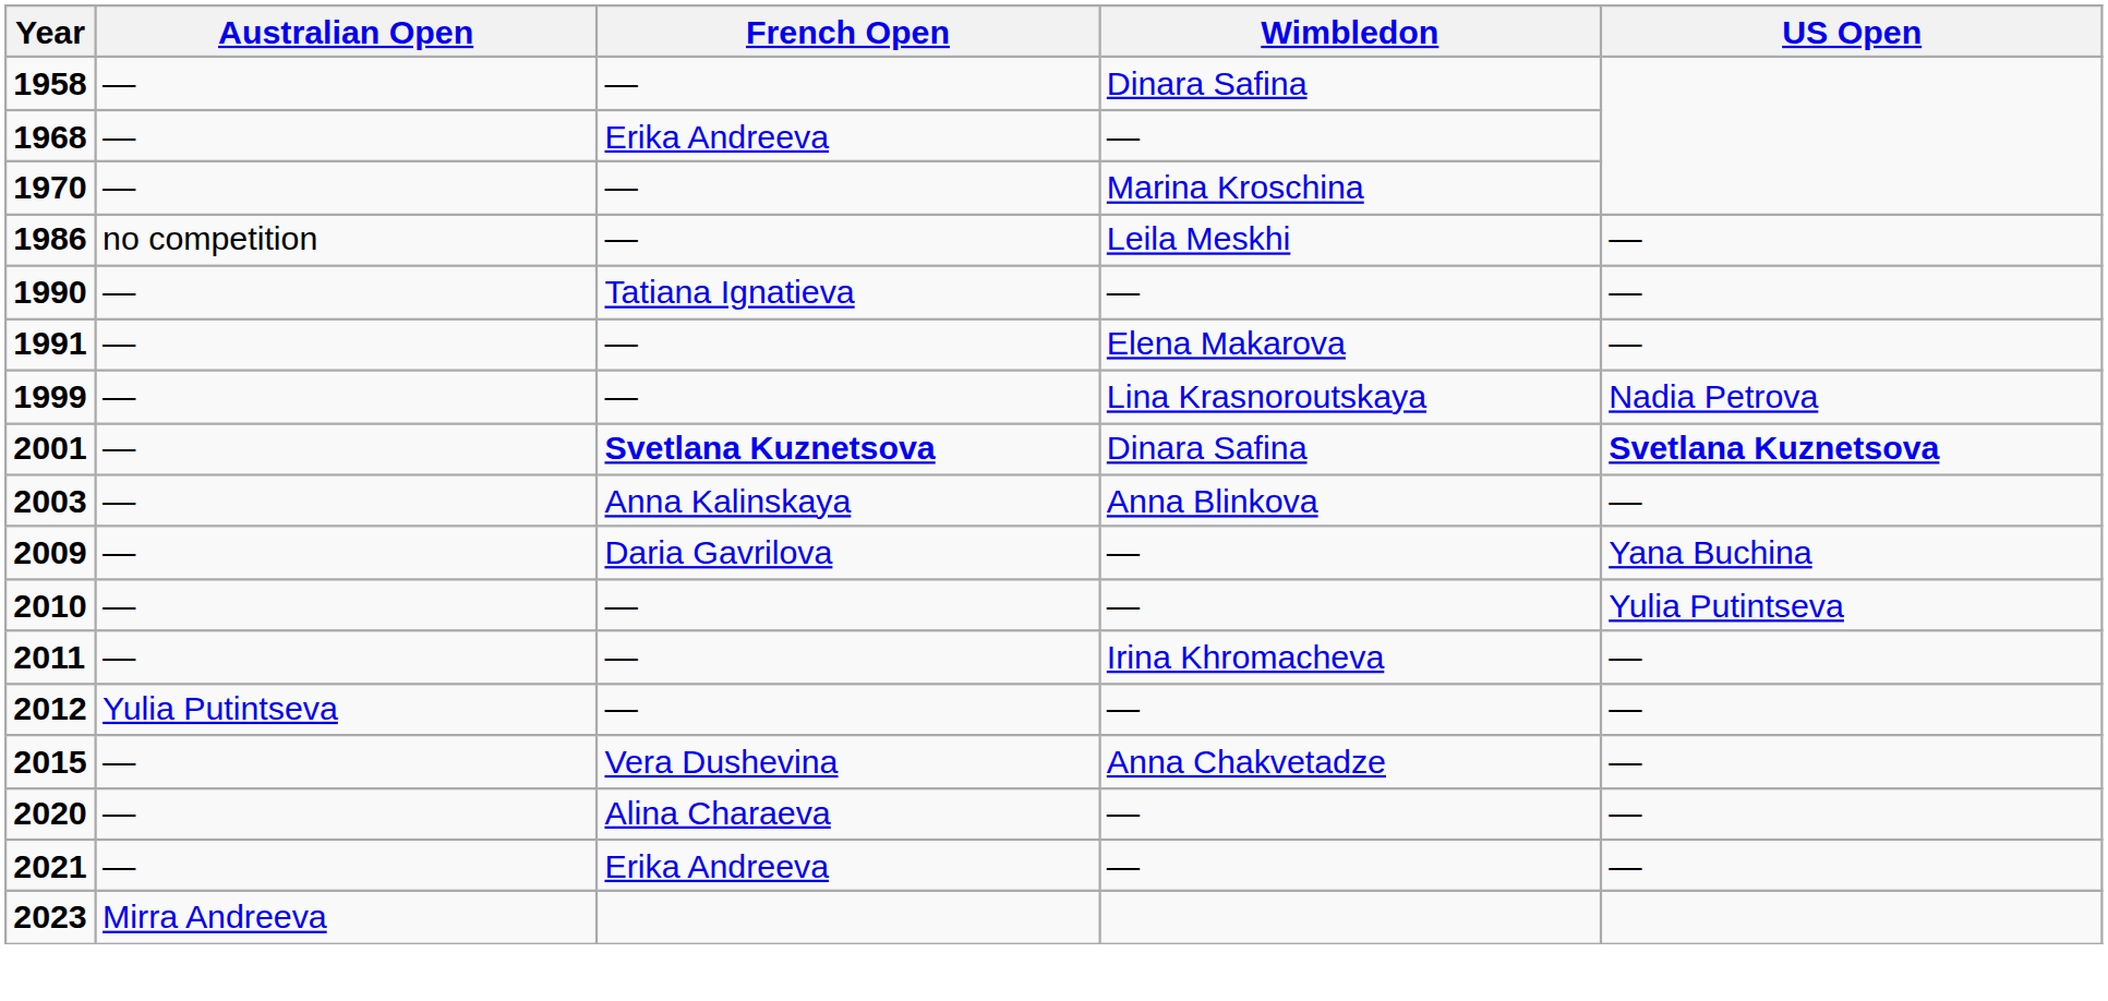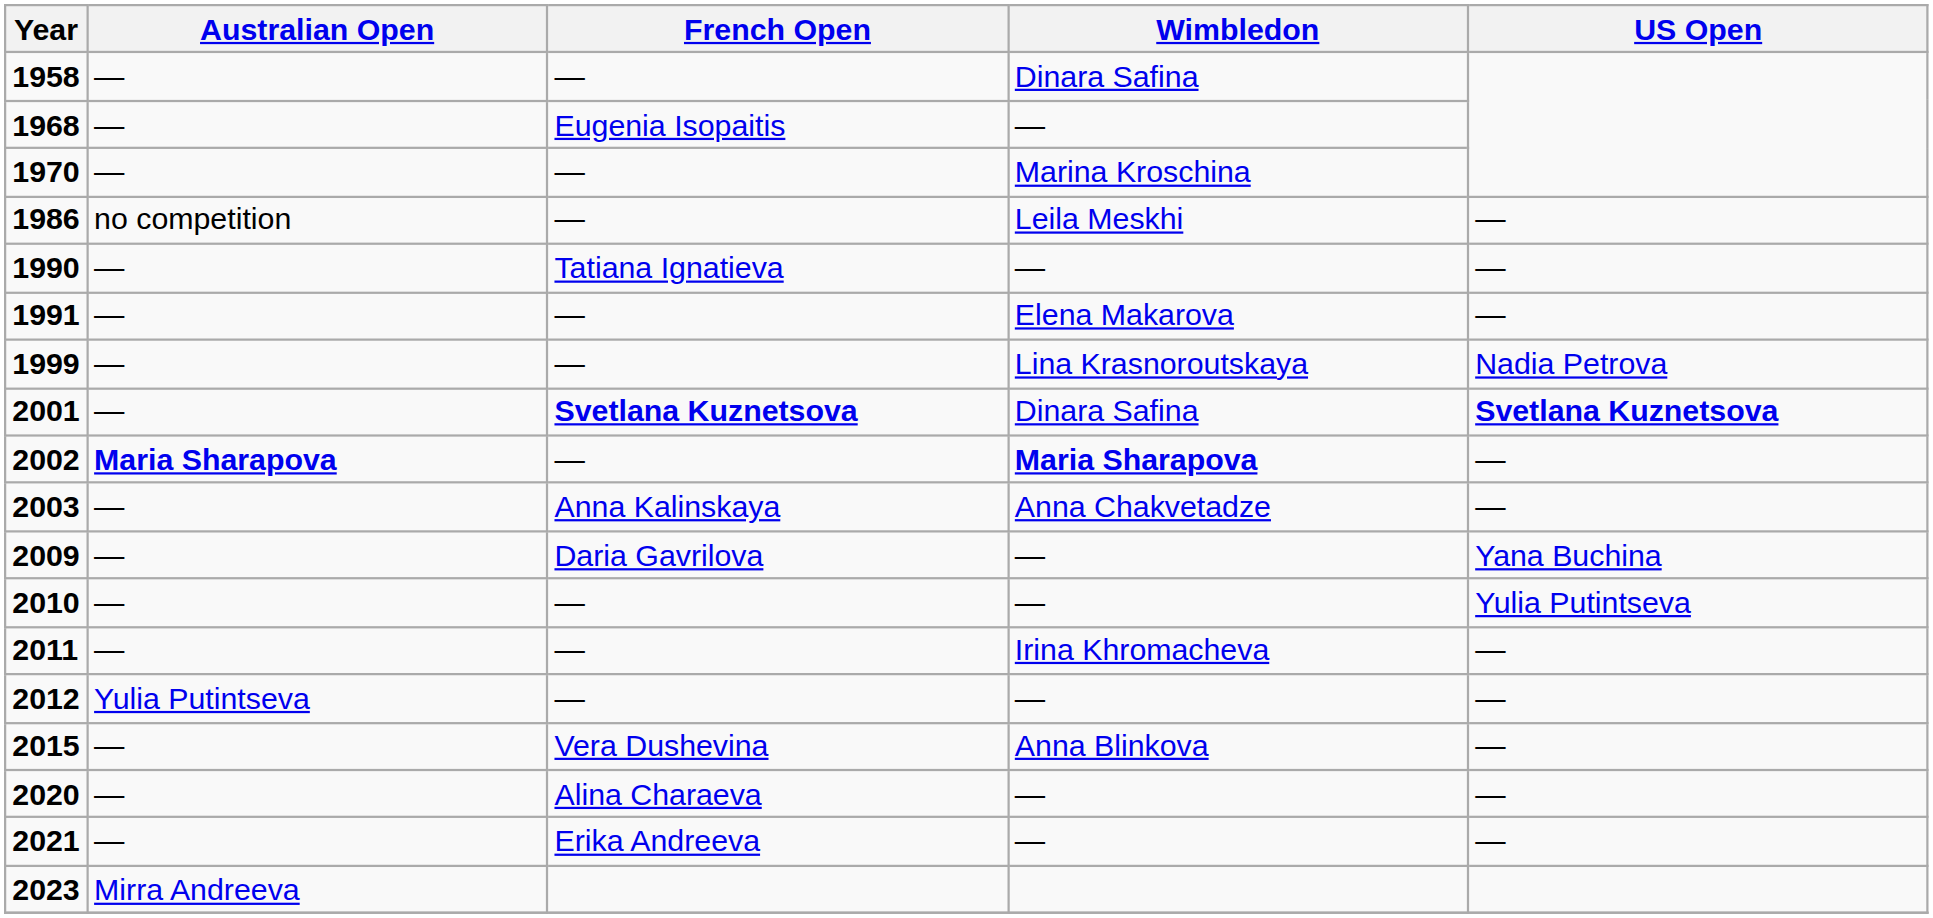1968 | French Open: Erika Andreeva -> Eugenia Isopaitis
+ row: 2002 | Maria Sharapova | — | Maria Sharapova | —
2003 | Wimbledon: Anna Blinkova -> Anna Chakvetadze
2015 | Wimbledon: Anna Chakvetadze -> Anna Blinkova
